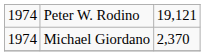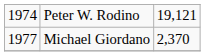Michael Giordano | column 1: 1974 -> 1977
